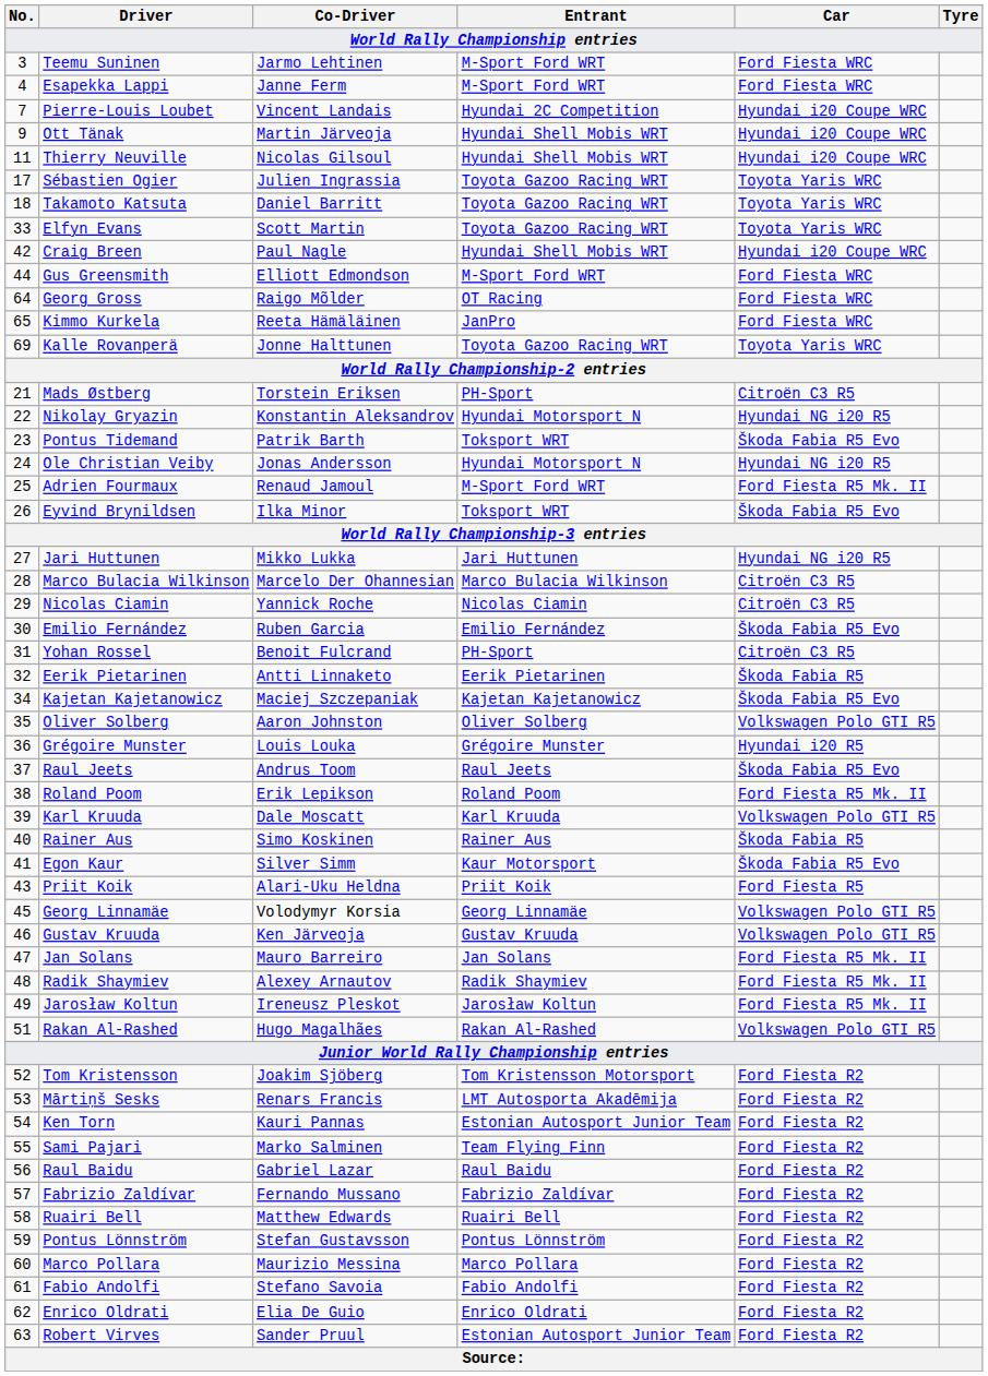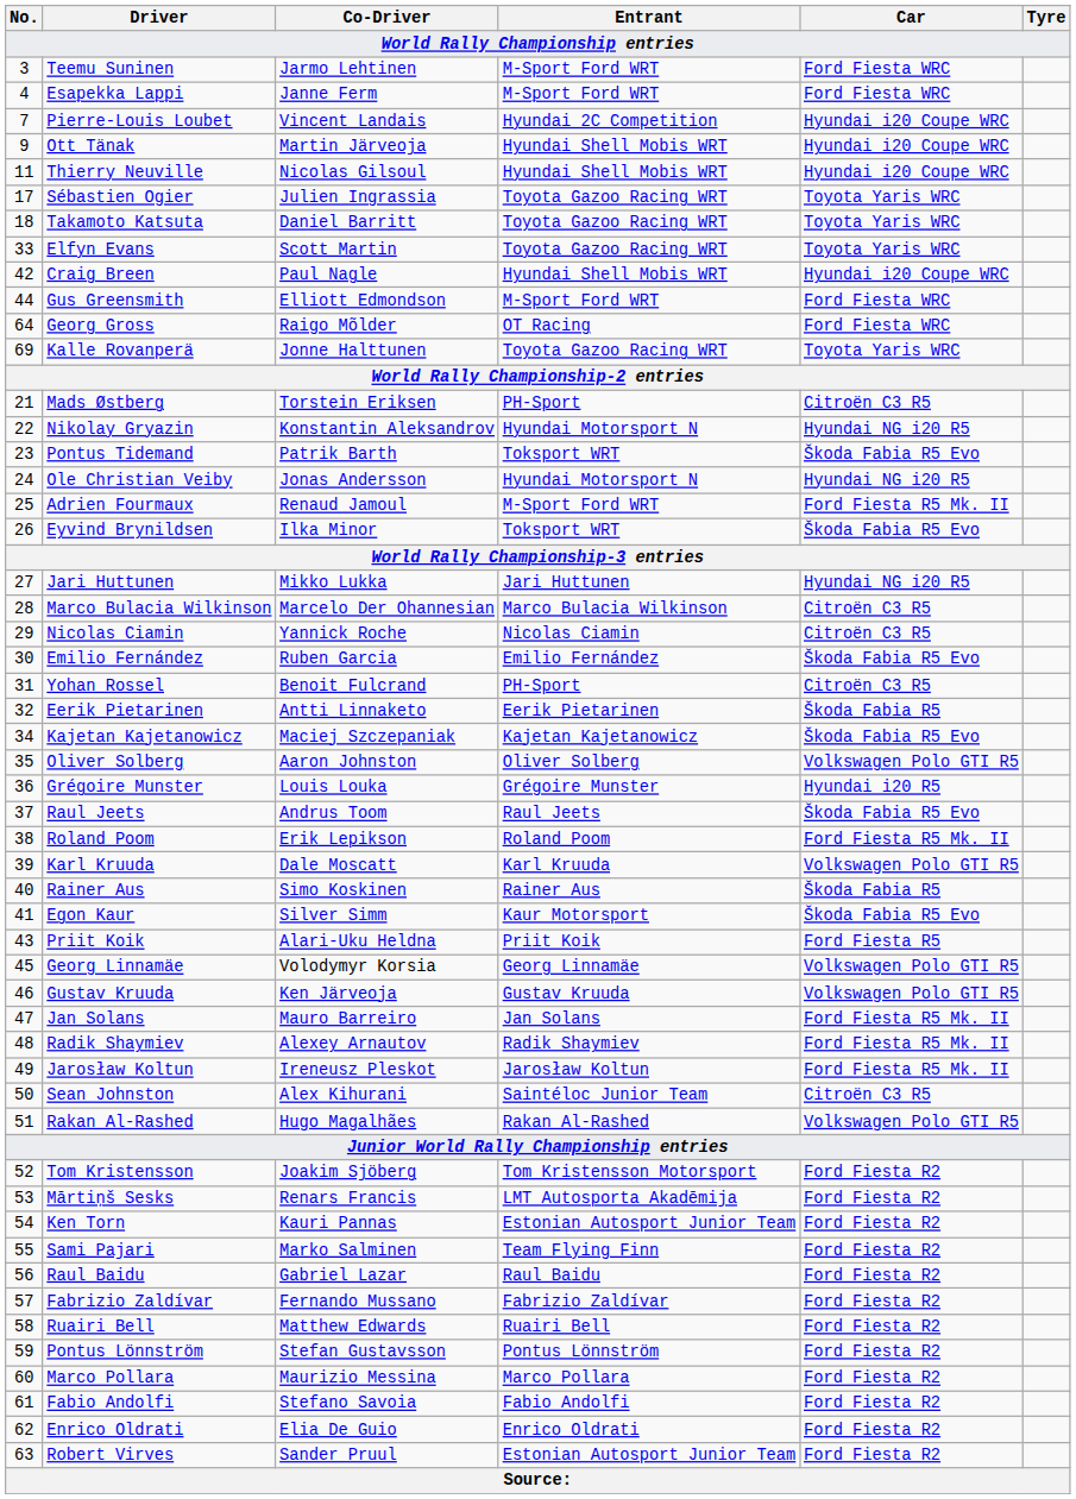- row: 65 | Kimmo Kurkela | Reeta Hämäläinen | JanPro | Ford Fiesta WRC
+ row: 50 | Sean Johnston | Alex Kihurani | Saintéloc Junior Team | Citroën C3 R5
